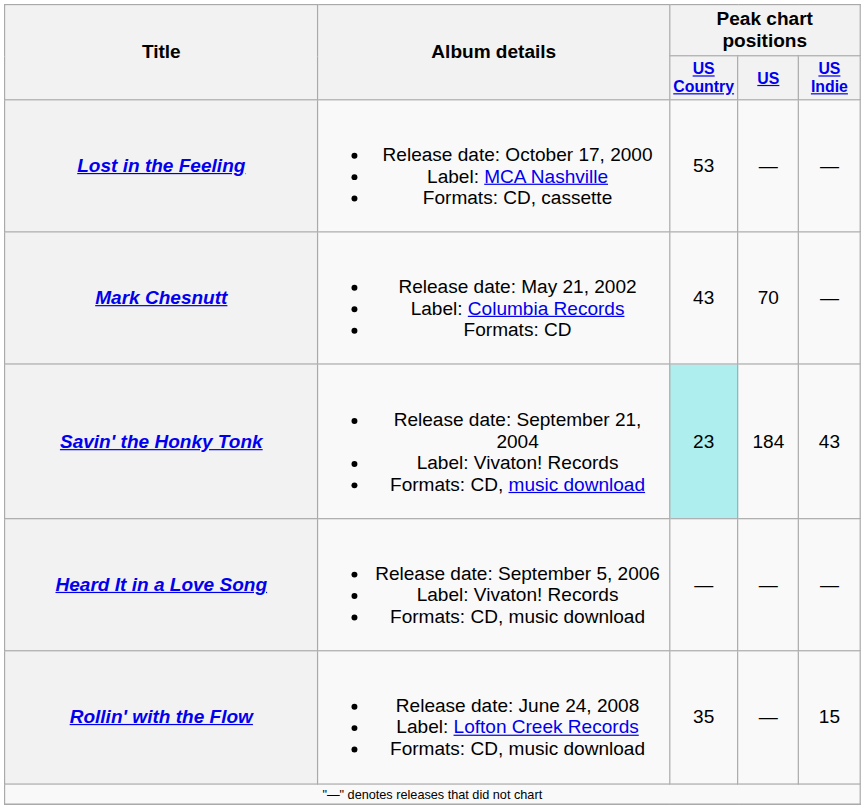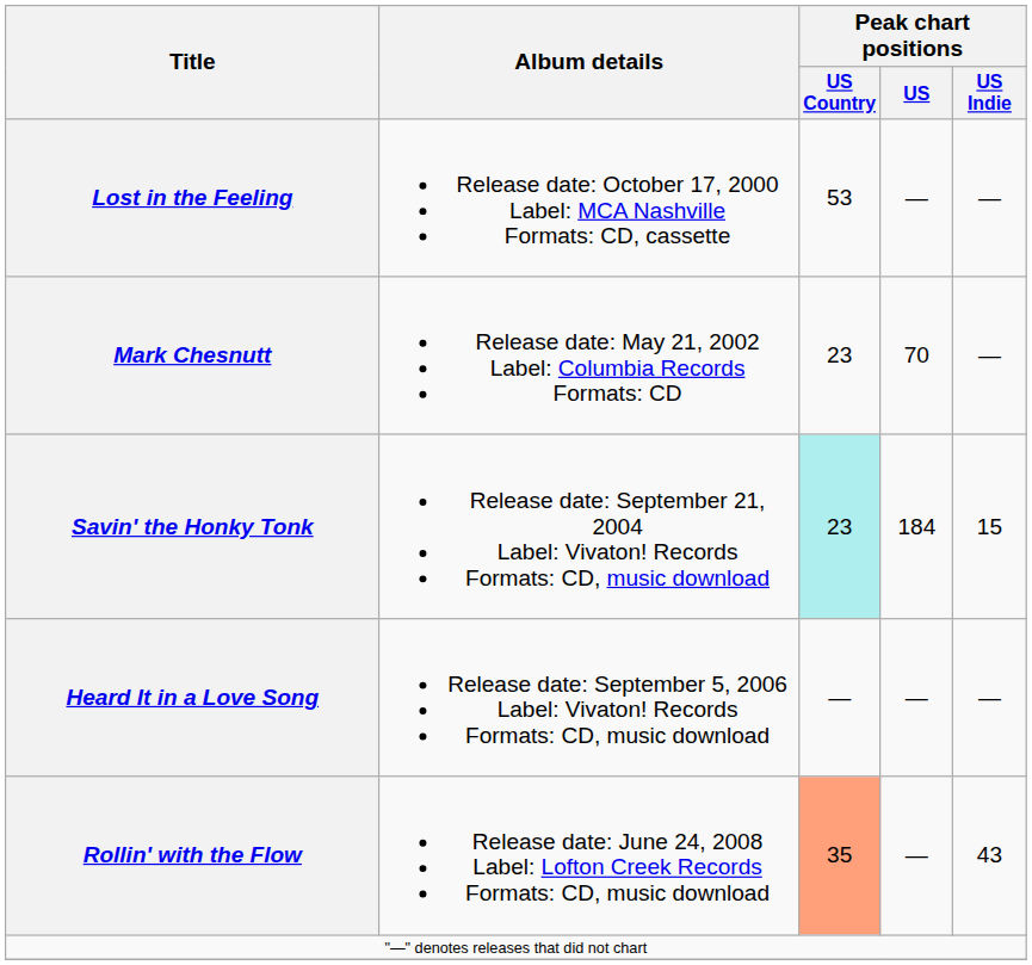Mark Chesnutt | Peak chart positions / US Country: 43 -> 23
Savin' the Honky Tonk | Peak chart positions / US Indie: 43 -> 15
Rollin' with the Flow | Peak chart positions / US Country: no background -> lightsalmon background
Rollin' with the Flow | Peak chart positions / US Indie: 15 -> 43
